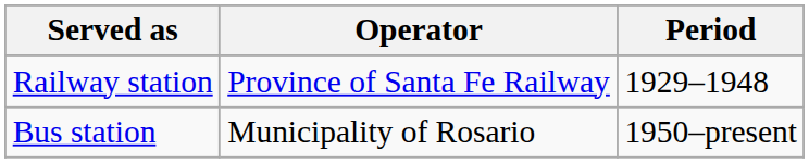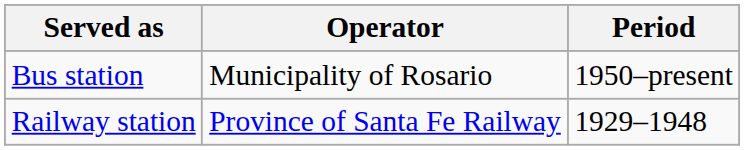rows swapped: Railway station <-> Bus station
